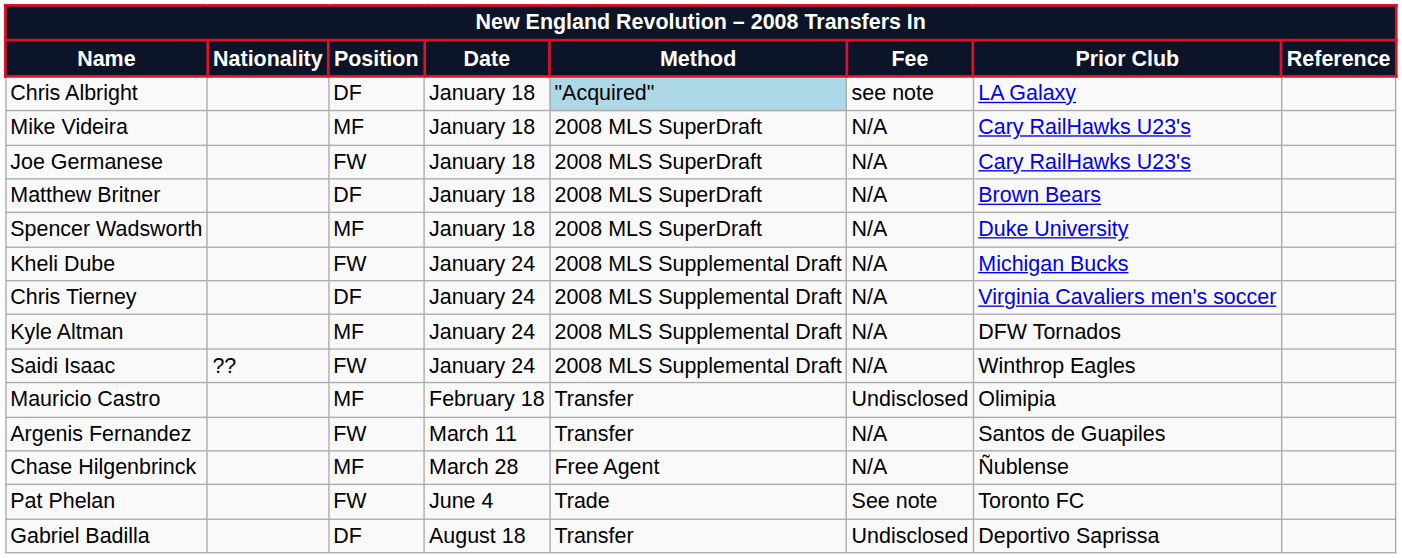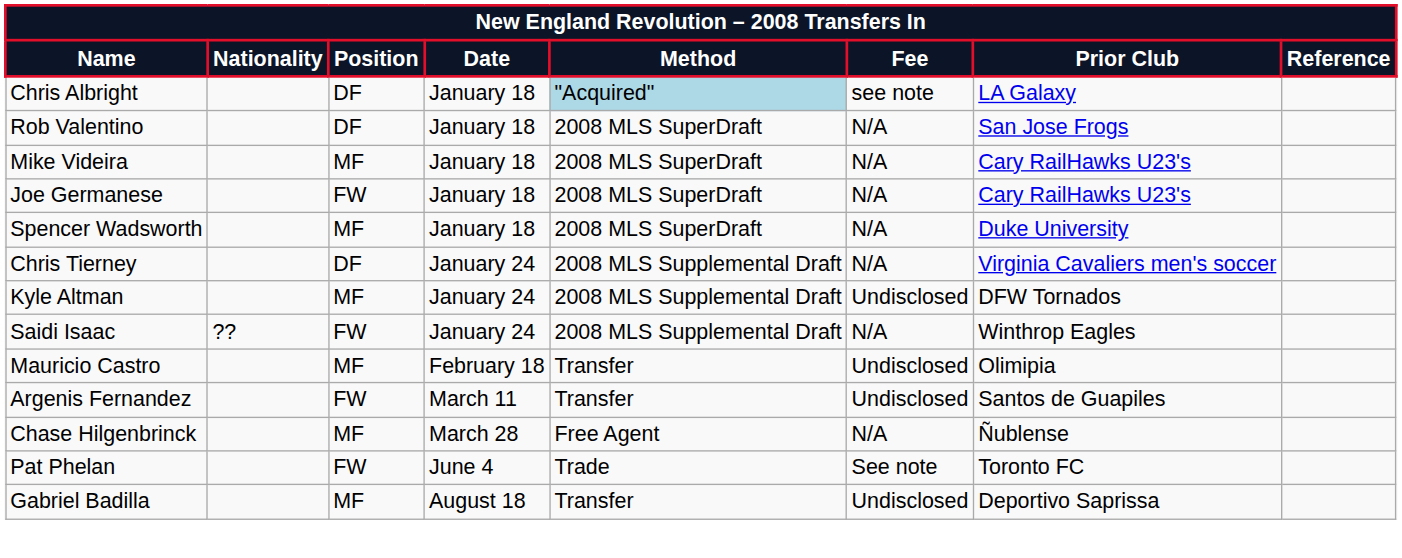+ row: Rob Valentino | DF | January 18 | 2008 MLS SuperDraft | N/A | San Jose Frogs
- row: Matthew Britner | DF | January 18 | 2008 MLS SuperDraft | N/A | Brown Bears
- row: Kheli Dube | FW | January 24 | 2008 MLS Supplemental Draft | N/A | Michigan Bucks
Kyle Altman | Fee: N/A -> Undisclosed
Argenis Fernandez | Fee: N/A -> Undisclosed
Gabriel Badilla | Position: DF -> MF
